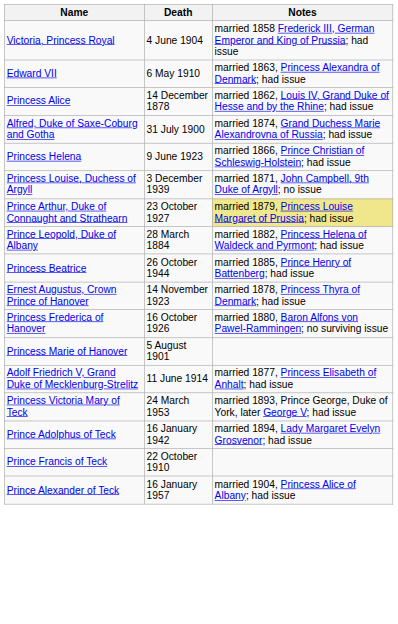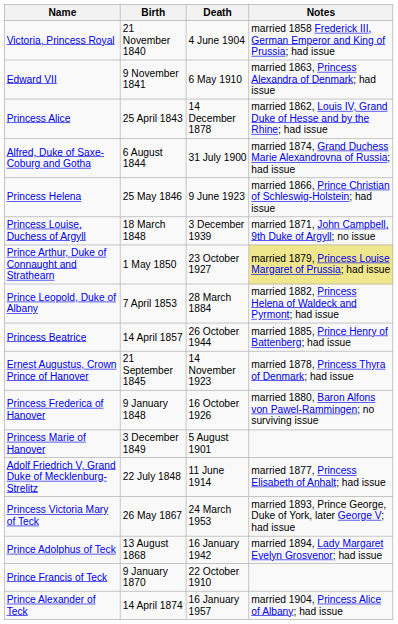+ column: Birth | 21 November 1840 | 9 November 1841 | 25 April 1843 | 6 August 1844 | 25 May 1846 | 18 March 1848 | 1 May 1850 | 7 April 1853 | 14 April 1857 | 21 September 1845 | 9 January 1848 | 3 December 1849 | 22 July 1848 | 26 May 1867 | 13 August 1868 | 9 January 1870 | 14 April 1874
